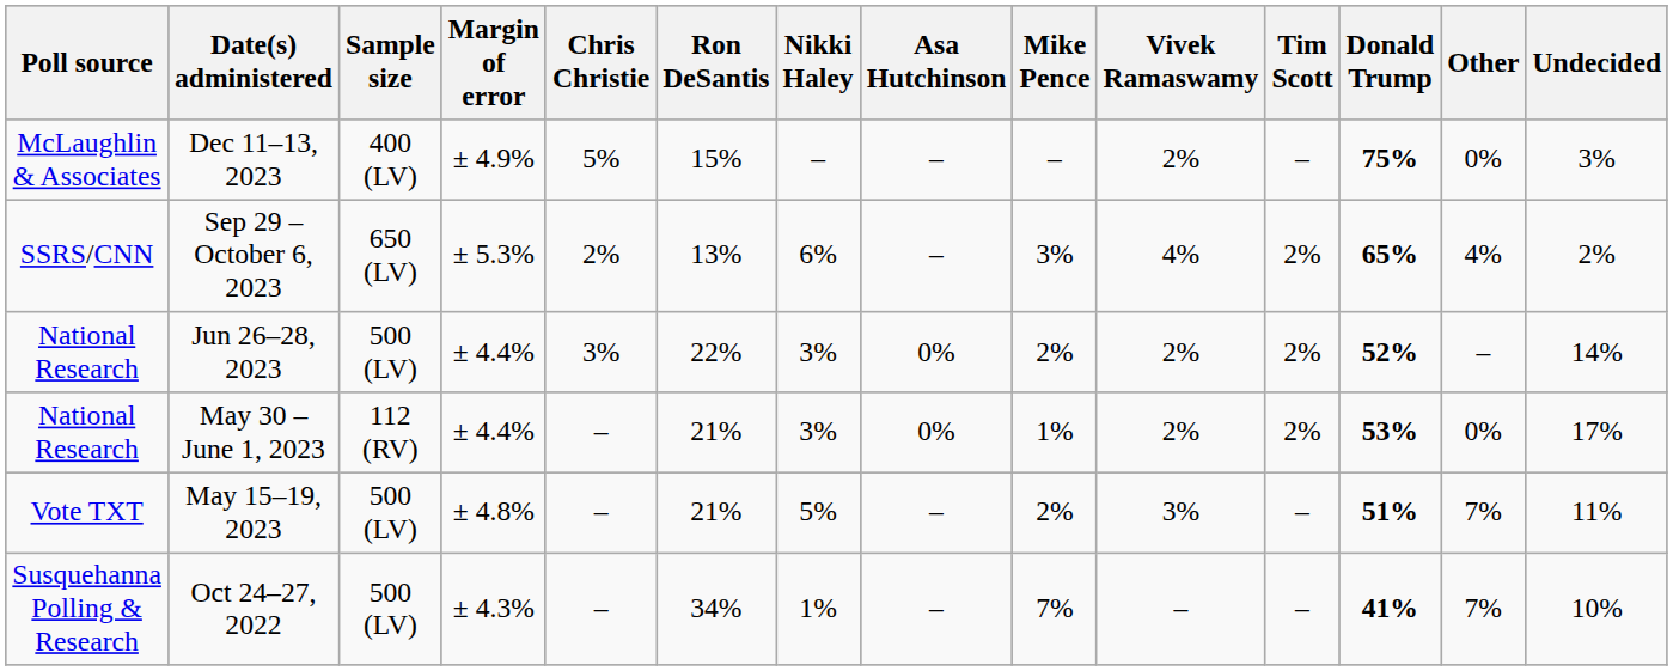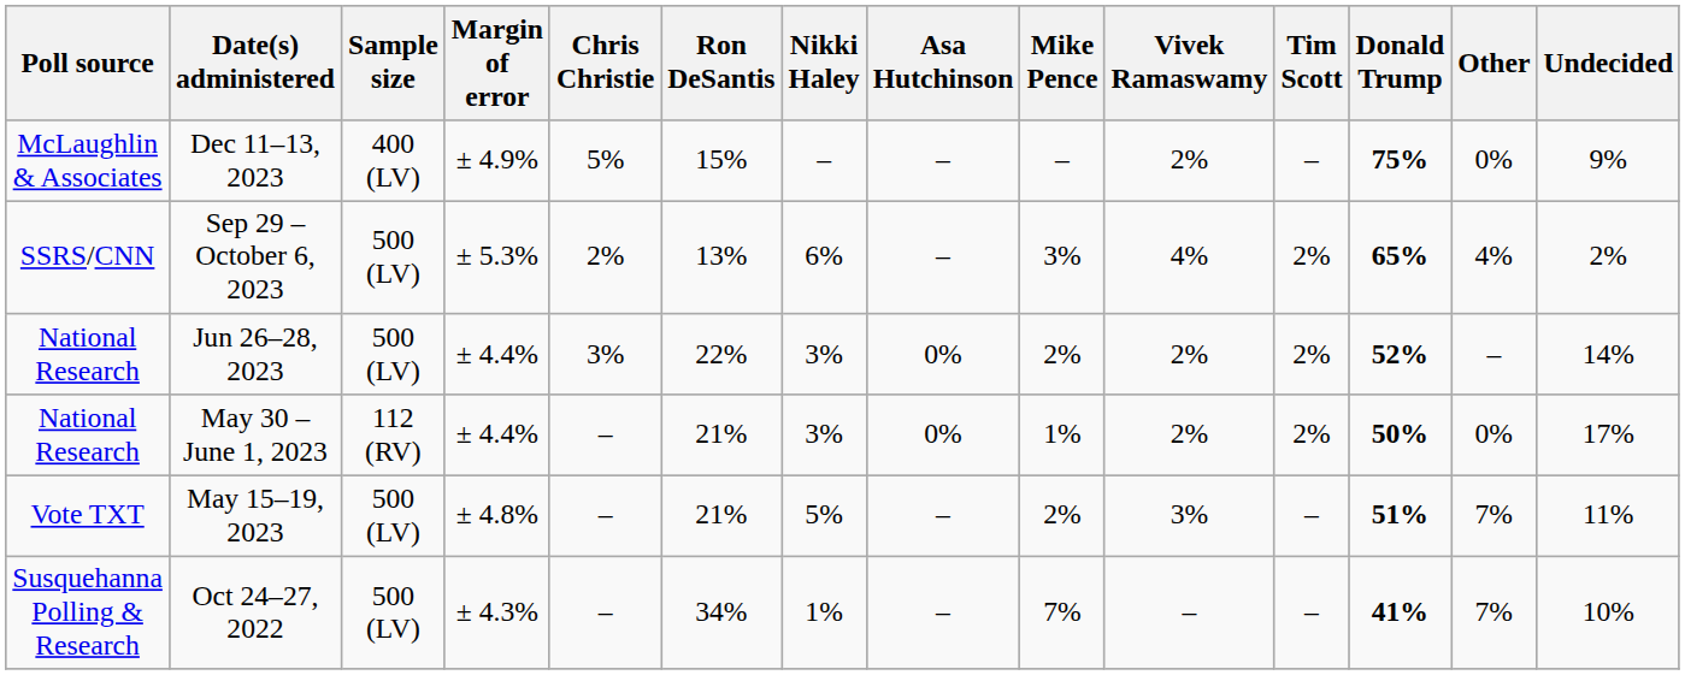Dec 11–13, 2023 | Undecided: 3% -> 9%
Sep 29 – October 6, 2023 | Sample size: 650 (LV) -> 500 (LV)
May 30 – June 1, 2023 | Donald Trump: 53% -> 50%
